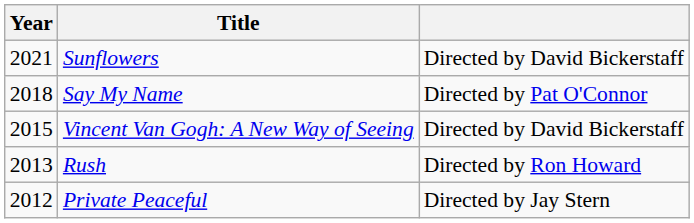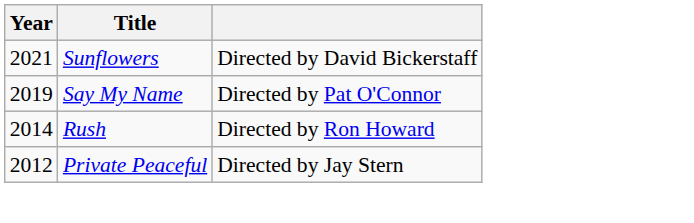Say My Name | Year: 2018 -> 2019
- row: 2015 | Vincent Van Gogh: A New Way of Seeing | Directed by David Bickerstaff
Rush | Year: 2013 -> 2014
